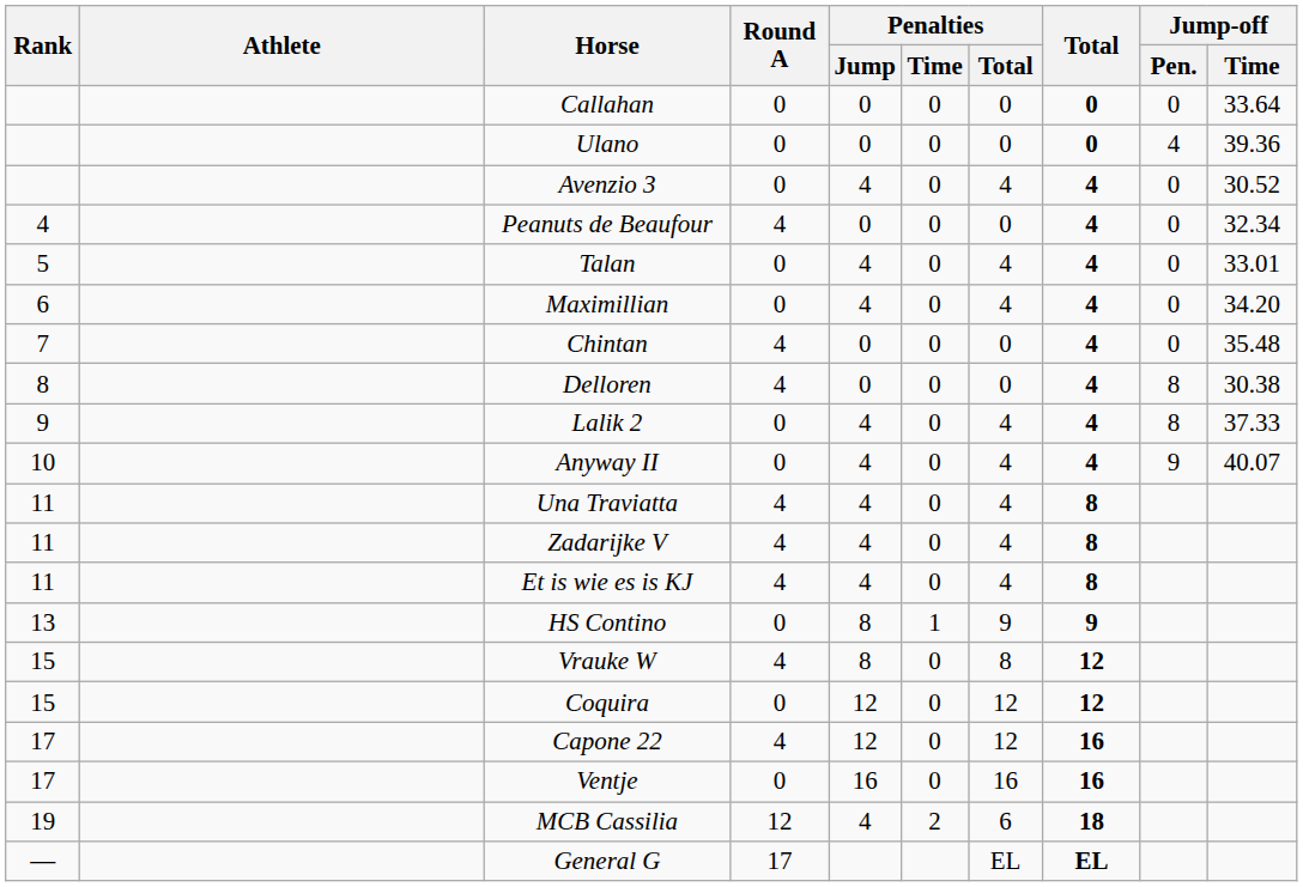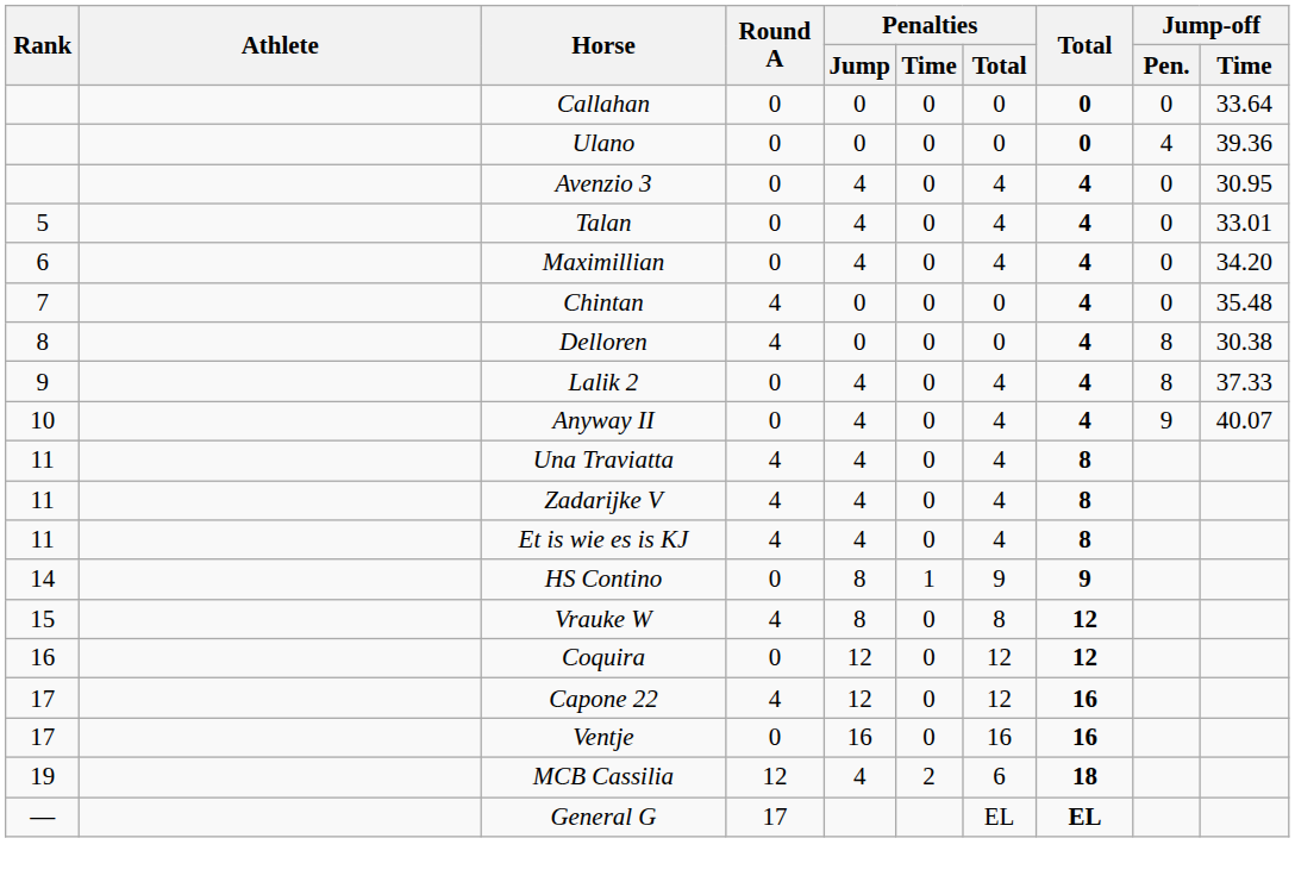Avenzio 3 | Jump-off / Time: 30.52 -> 30.95
- row: 4 | Peanuts de Beaufour | 4 | 0 | 0 | 0 | 4 | 0 | 32.34
HS Contino | Rank: 13 -> 14
Coquira | Rank: 15 -> 16
